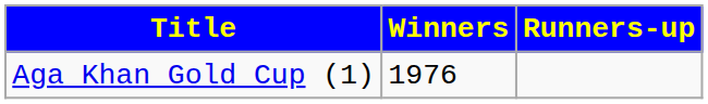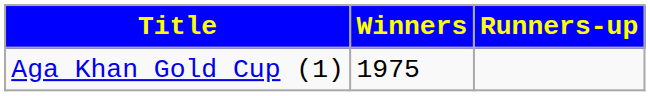Aga Khan Gold Cup (1) | Winners: 1976 -> 1975
